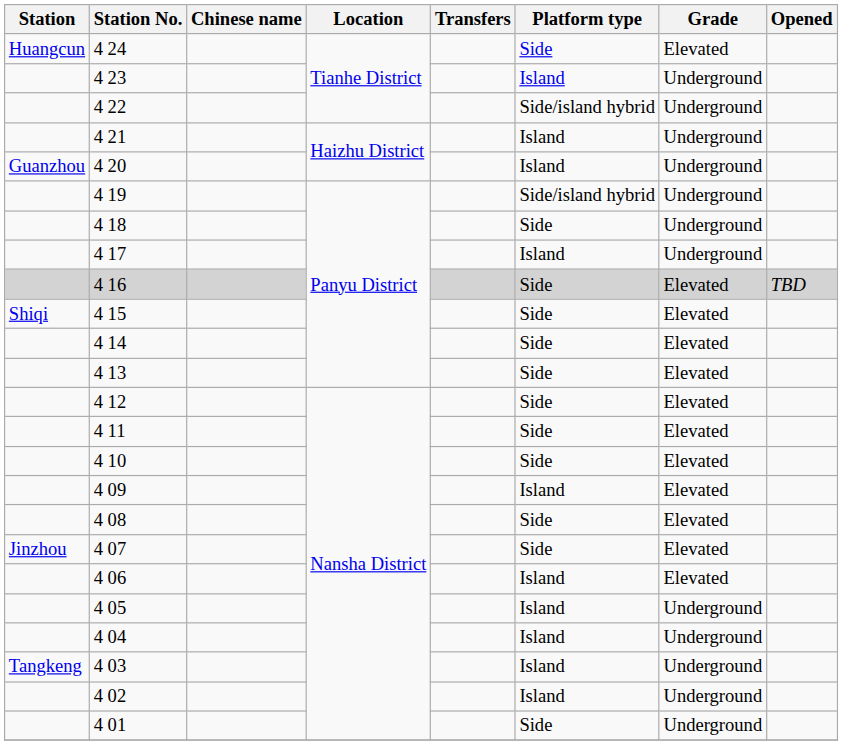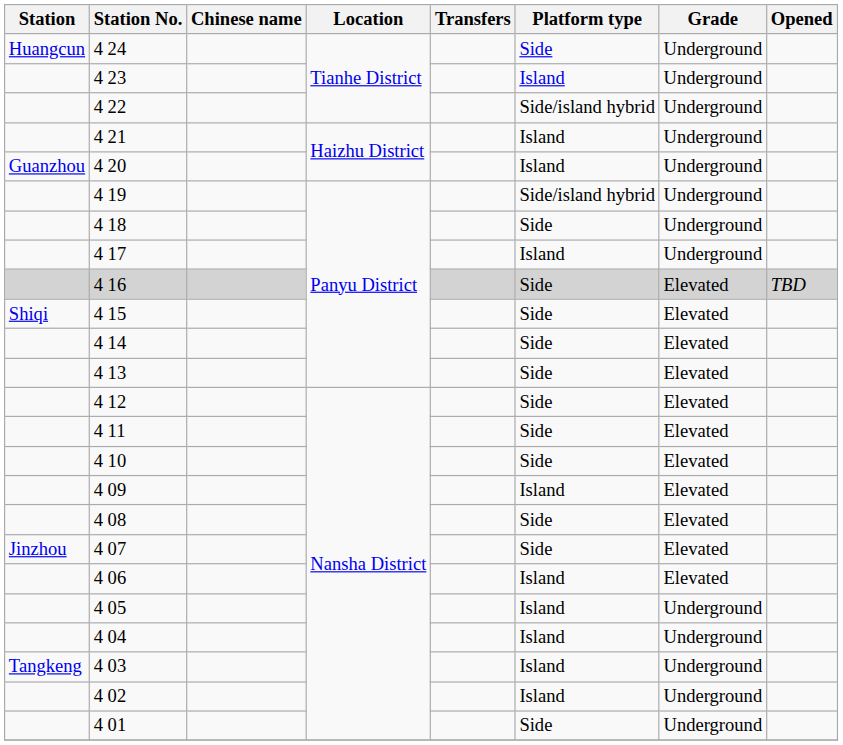4 24 | Grade: Elevated -> Underground
